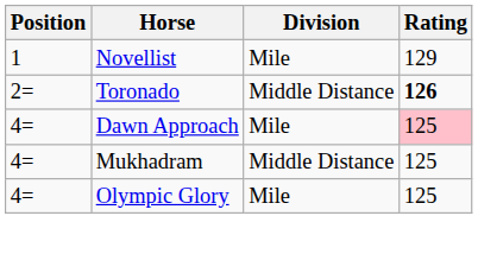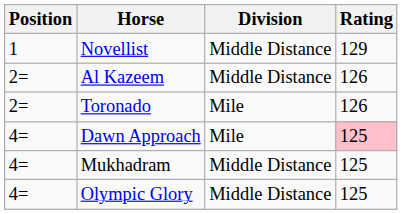Novellist | Division: Mile -> Middle Distance
+ row: 2= | Al Kazeem | Middle Distance | 126
Toronado | Division: Middle Distance -> Mile
Toronado | Rating: bold -> normal
Olympic Glory | Division: Mile -> Middle Distance
